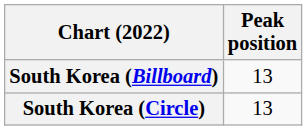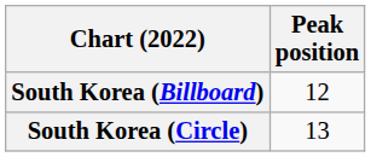South Korea (Billboard) | Peak position: 13 -> 12
